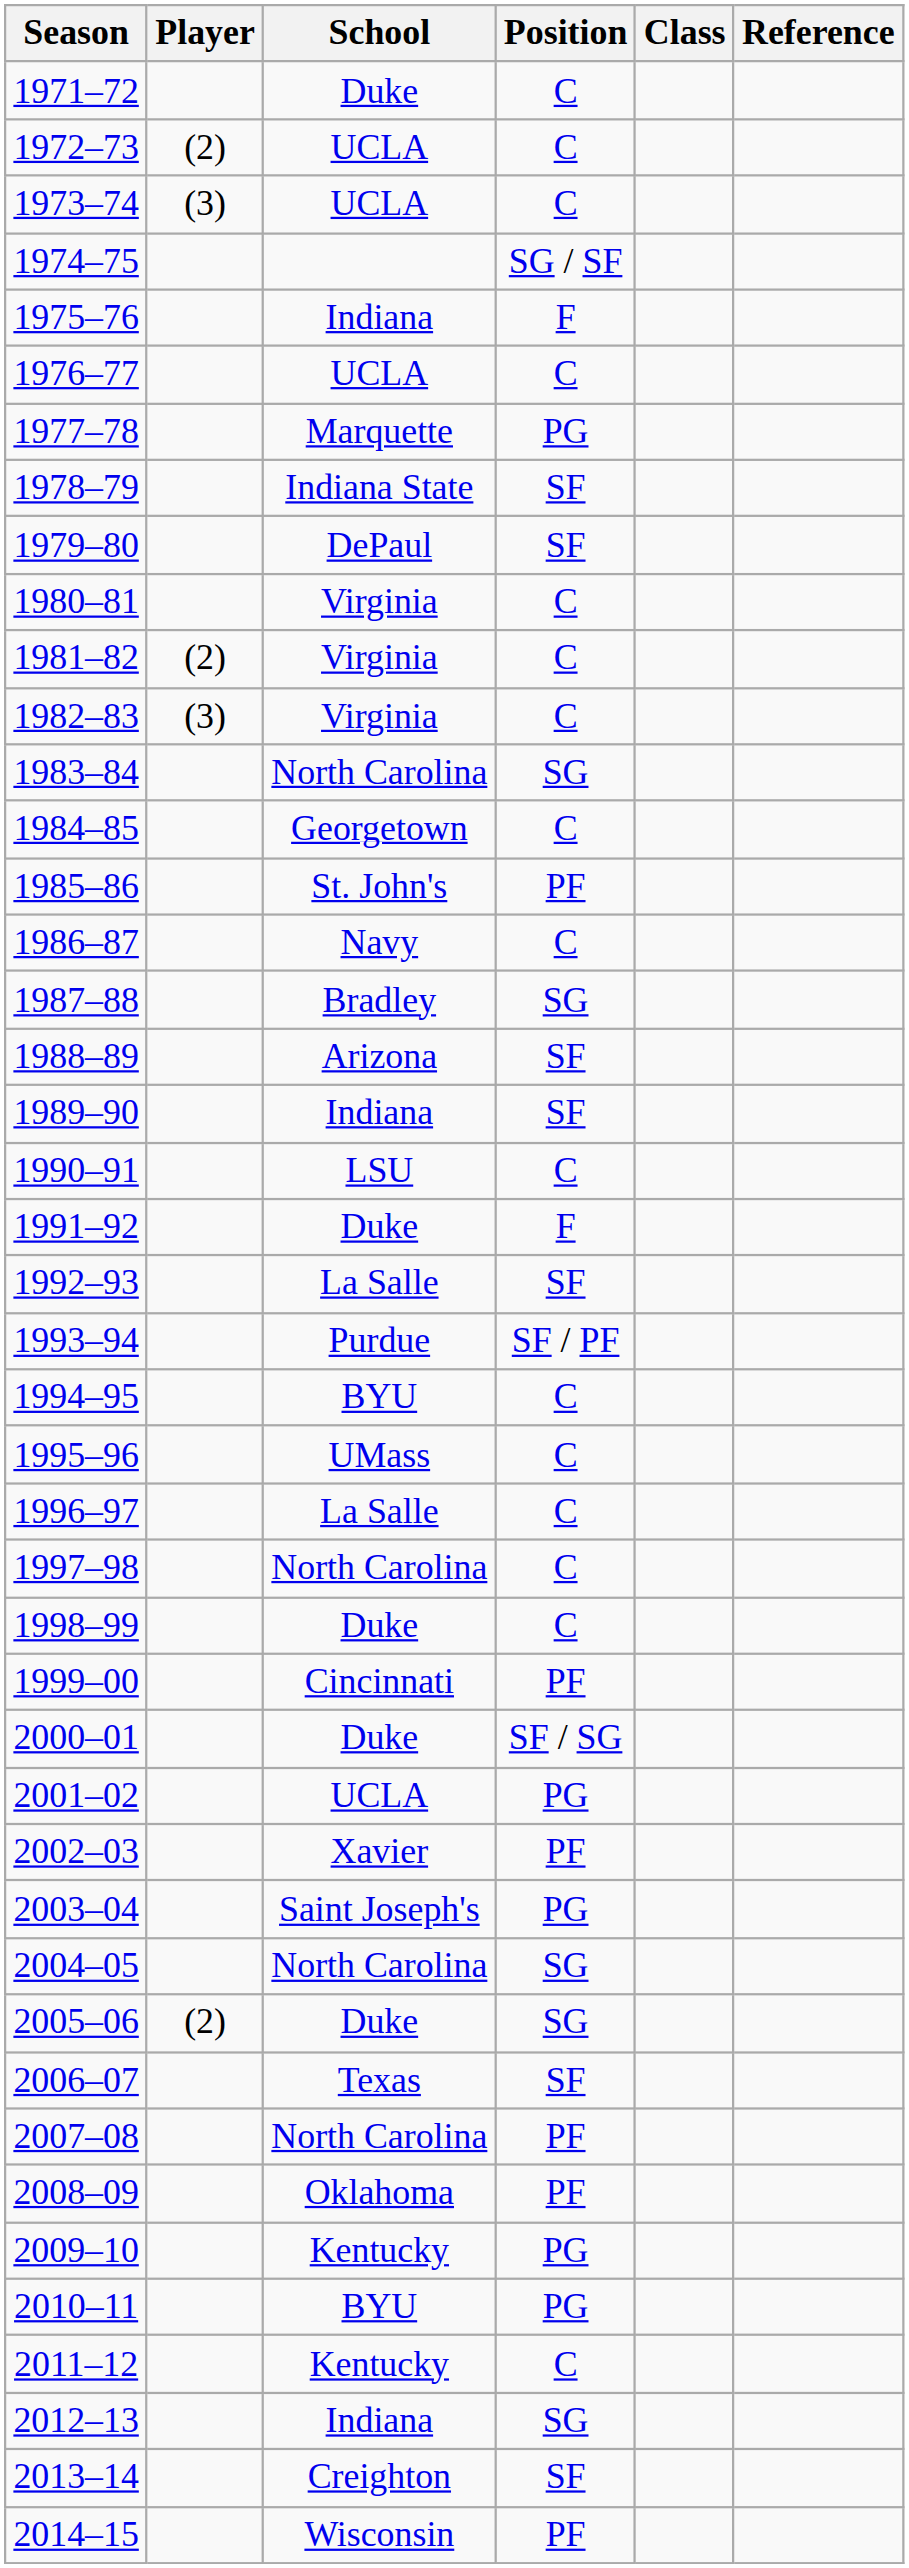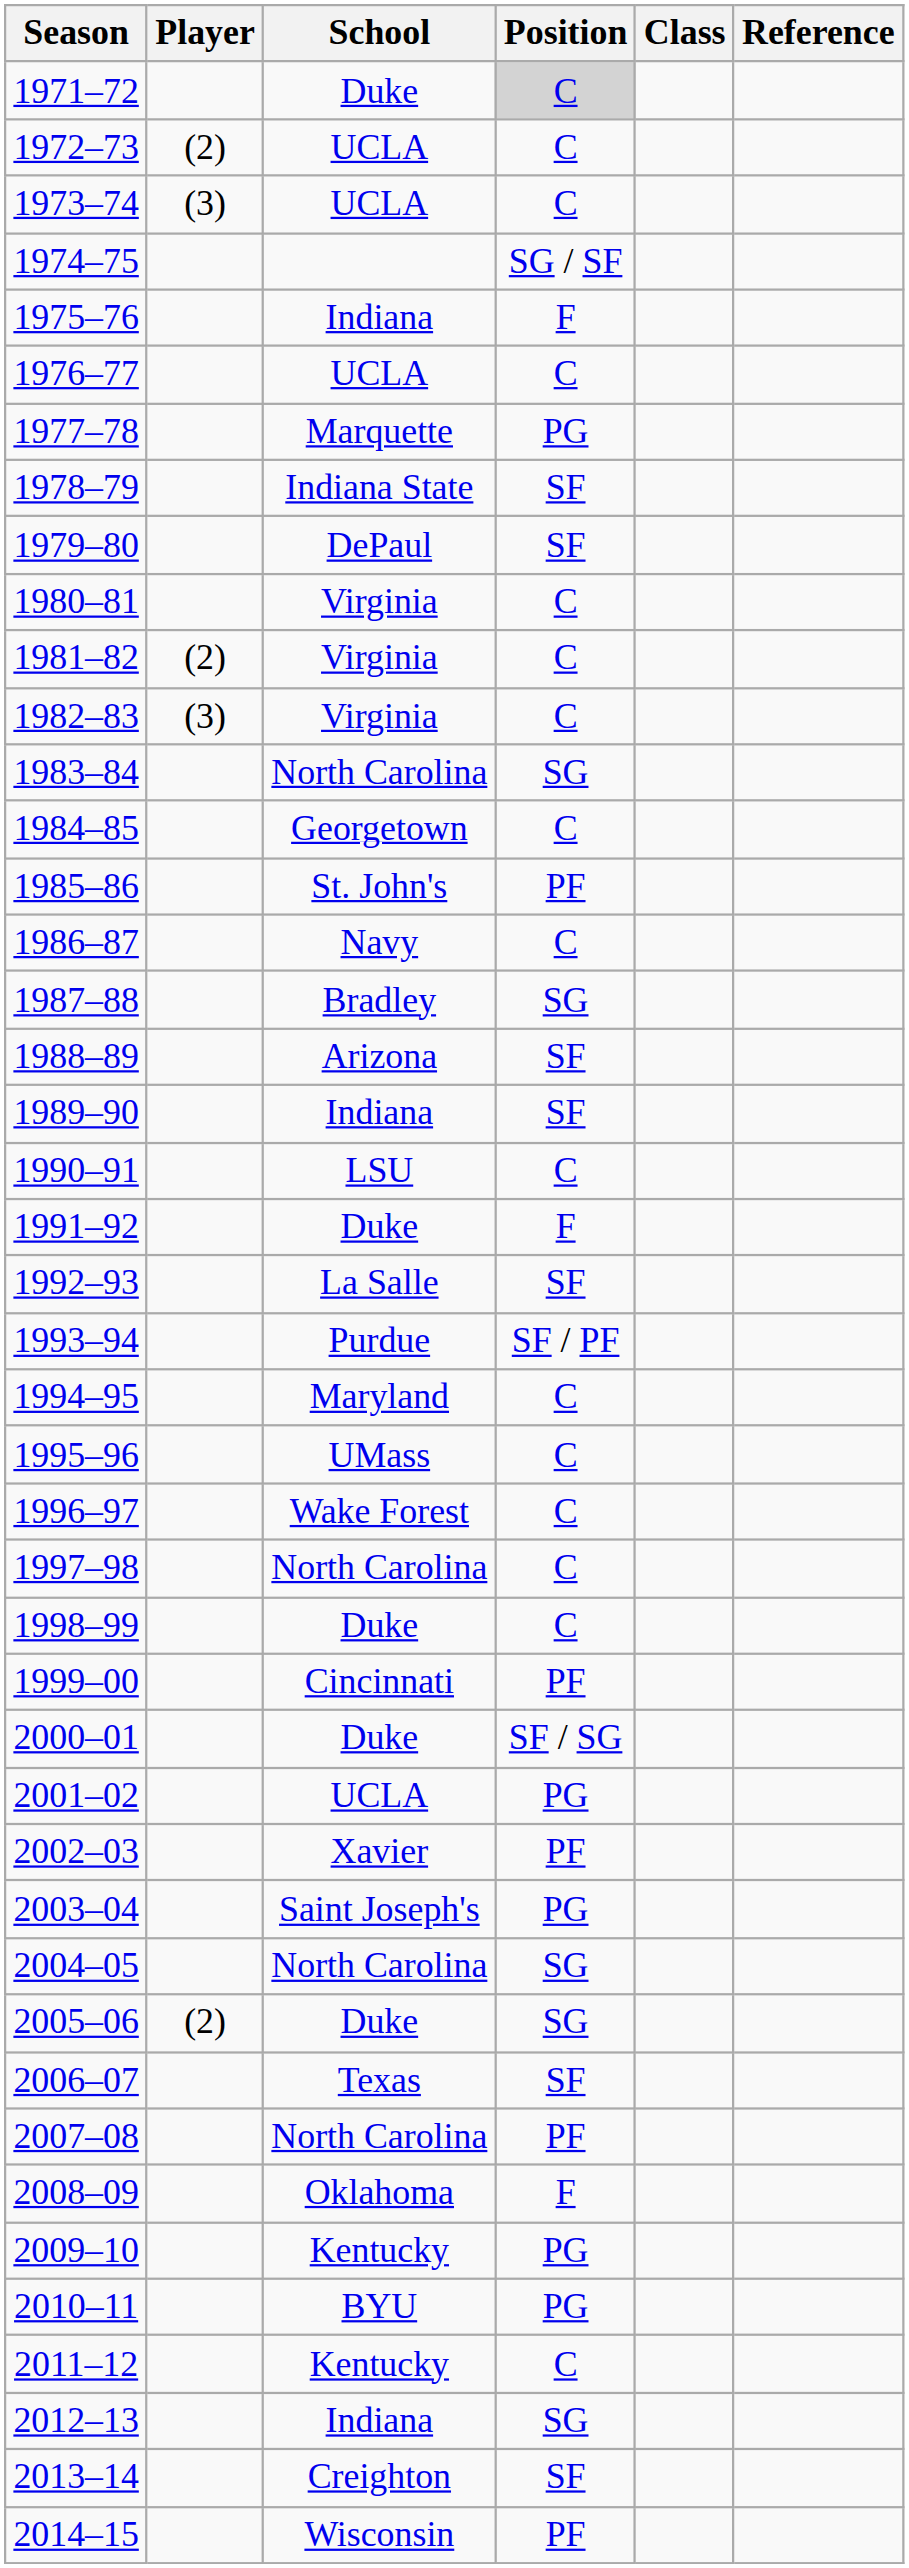1971–72 | Position: no background -> lightgrey background
1994–95 | School: BYU -> Maryland
1996–97 | School: La Salle -> Wake Forest
2008–09 | Position: PF -> F
